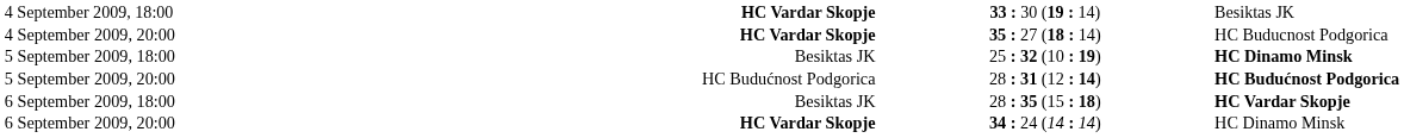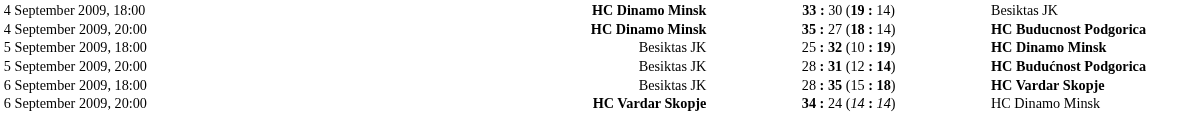4 September 2009, 18:00 | column 2: HC Vardar Skopje -> HC Dinamo Minsk
4 September 2009, 20:00 | column 2: HC Vardar Skopje -> HC Dinamo Minsk
4 September 2009, 20:00 | column 4: normal -> bold
5 September 2009, 20:00 | column 2: HC Budućnost Podgorica -> Besiktas JK
